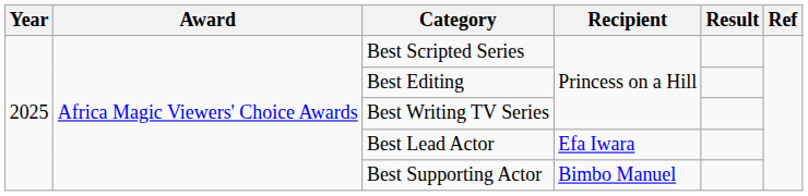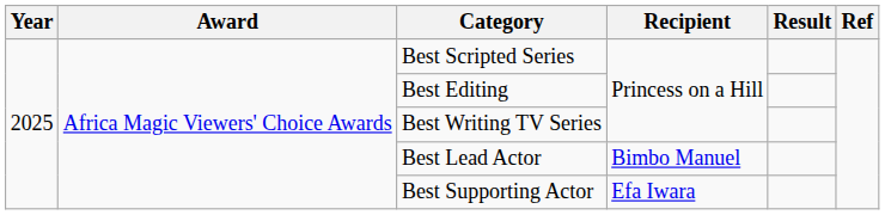Best Lead Actor | Recipient: Efa Iwara -> Bimbo Manuel
Best Supporting Actor | Recipient: Bimbo Manuel -> Efa Iwara
